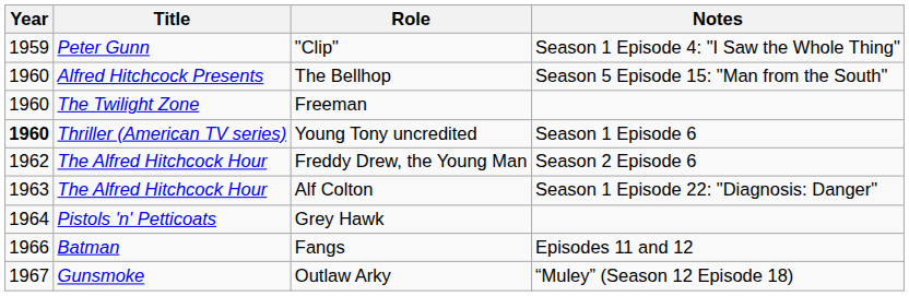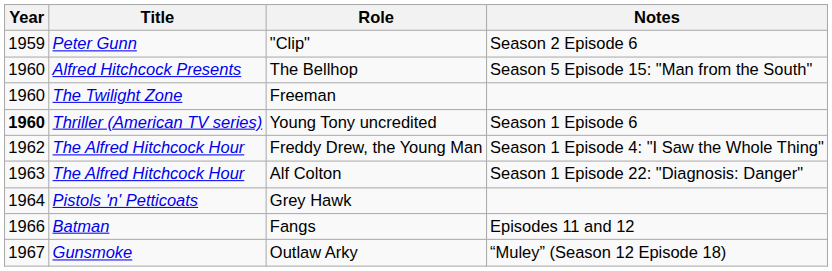"Clip" | Notes: Season 1 Episode 4: "I Saw the Whole Thing" -> Season 2 Episode 6
Freddy Drew, the Young Man | Notes: Season 2 Episode 6 -> Season 1 Episode 4: "I Saw the Whole Thing"
